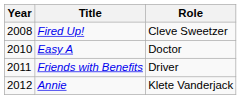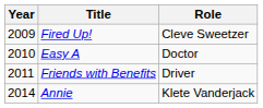Fired Up! | Year: 2008 -> 2009
Annie | Year: 2012 -> 2014
